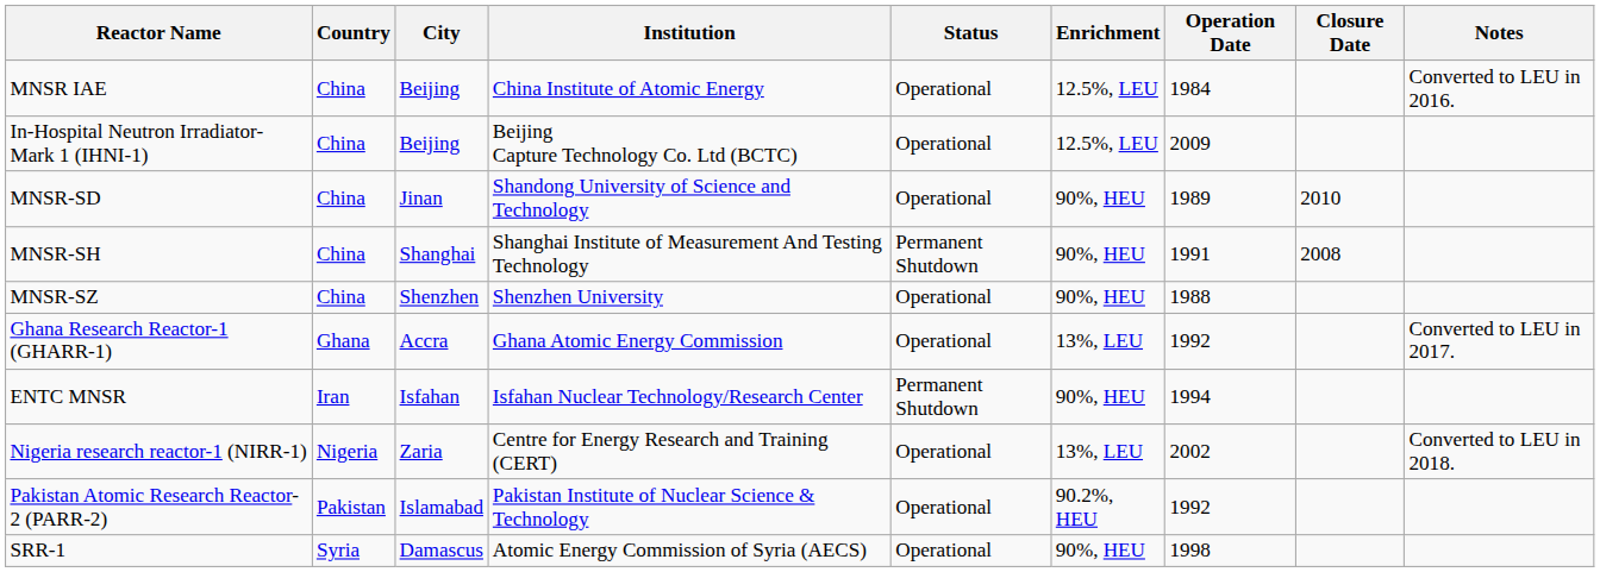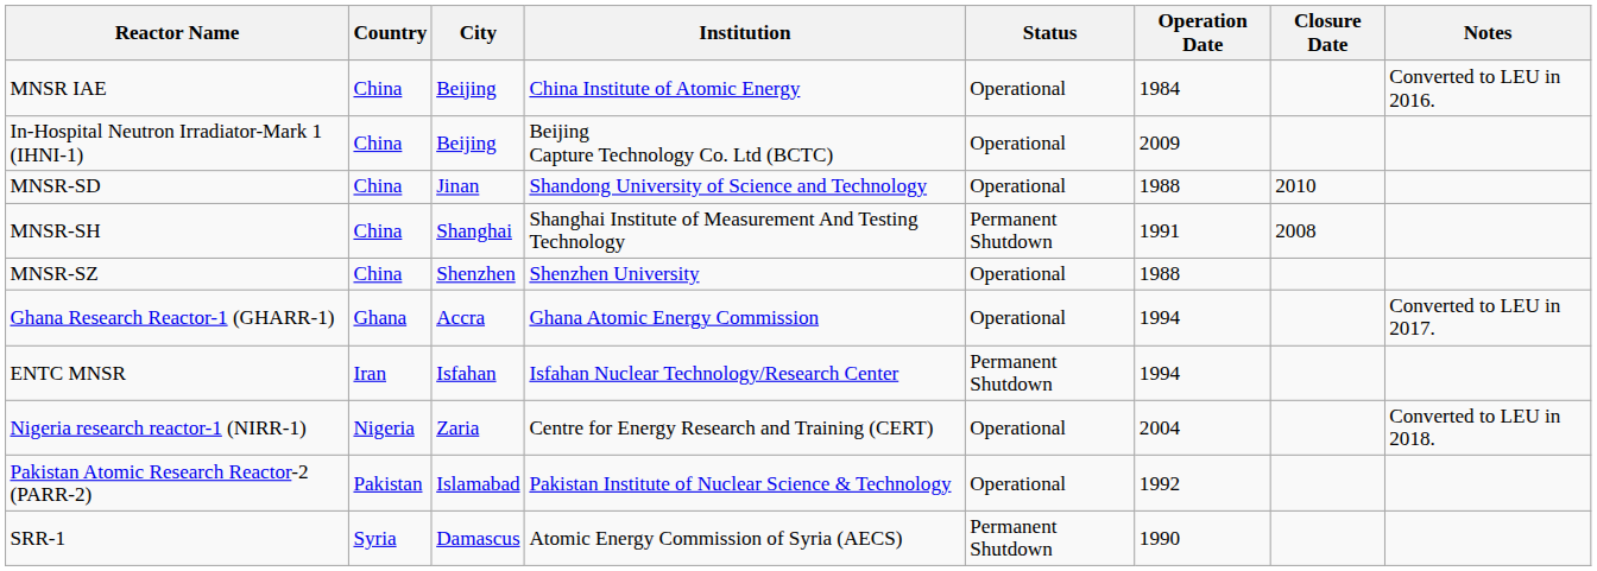- column: Enrichment | 12.5%, LEU | 12.5%, LEU | 90%, HEU | 90%, HEU | 90%, HEU | 13%, LEU | 90%, HEU | 13%, LEU | 90.2%, HEU | 90%, HEU
MNSR-SD | Operation Date: 1989 -> 1988
Ghana Research Reactor-1 (GHARR-1) | Operation Date: 1992 -> 1994
Nigeria research reactor-1 (NIRR-1) | Operation Date: 2002 -> 2004
SRR-1 | Status: Operational -> Permanent Shutdown
SRR-1 | Operation Date: 1998 -> 1990
